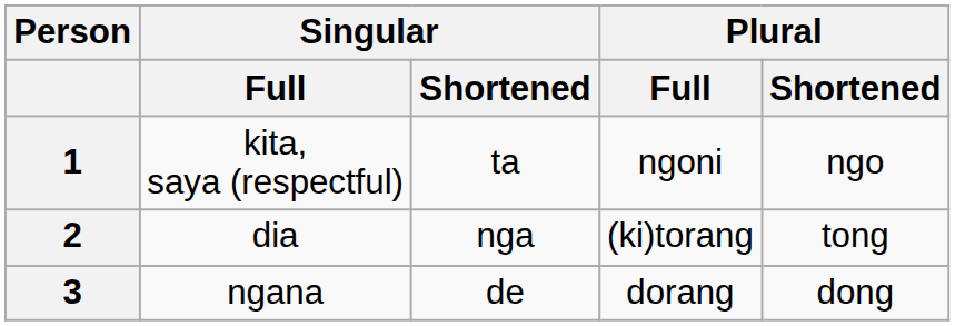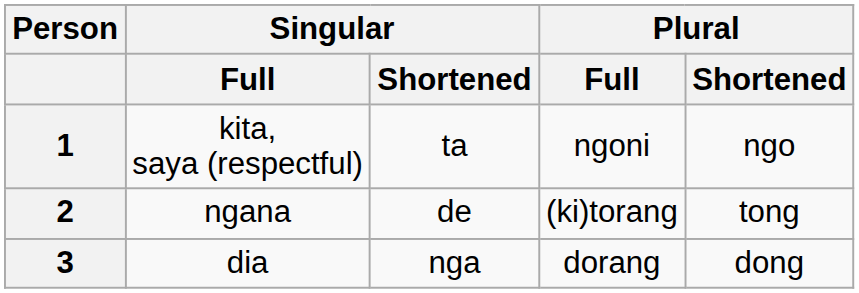2 | Singular / Full: dia -> ngana
2 | Singular / Shortened: nga -> de
3 | Singular / Full: ngana -> dia
3 | Singular / Shortened: de -> nga
